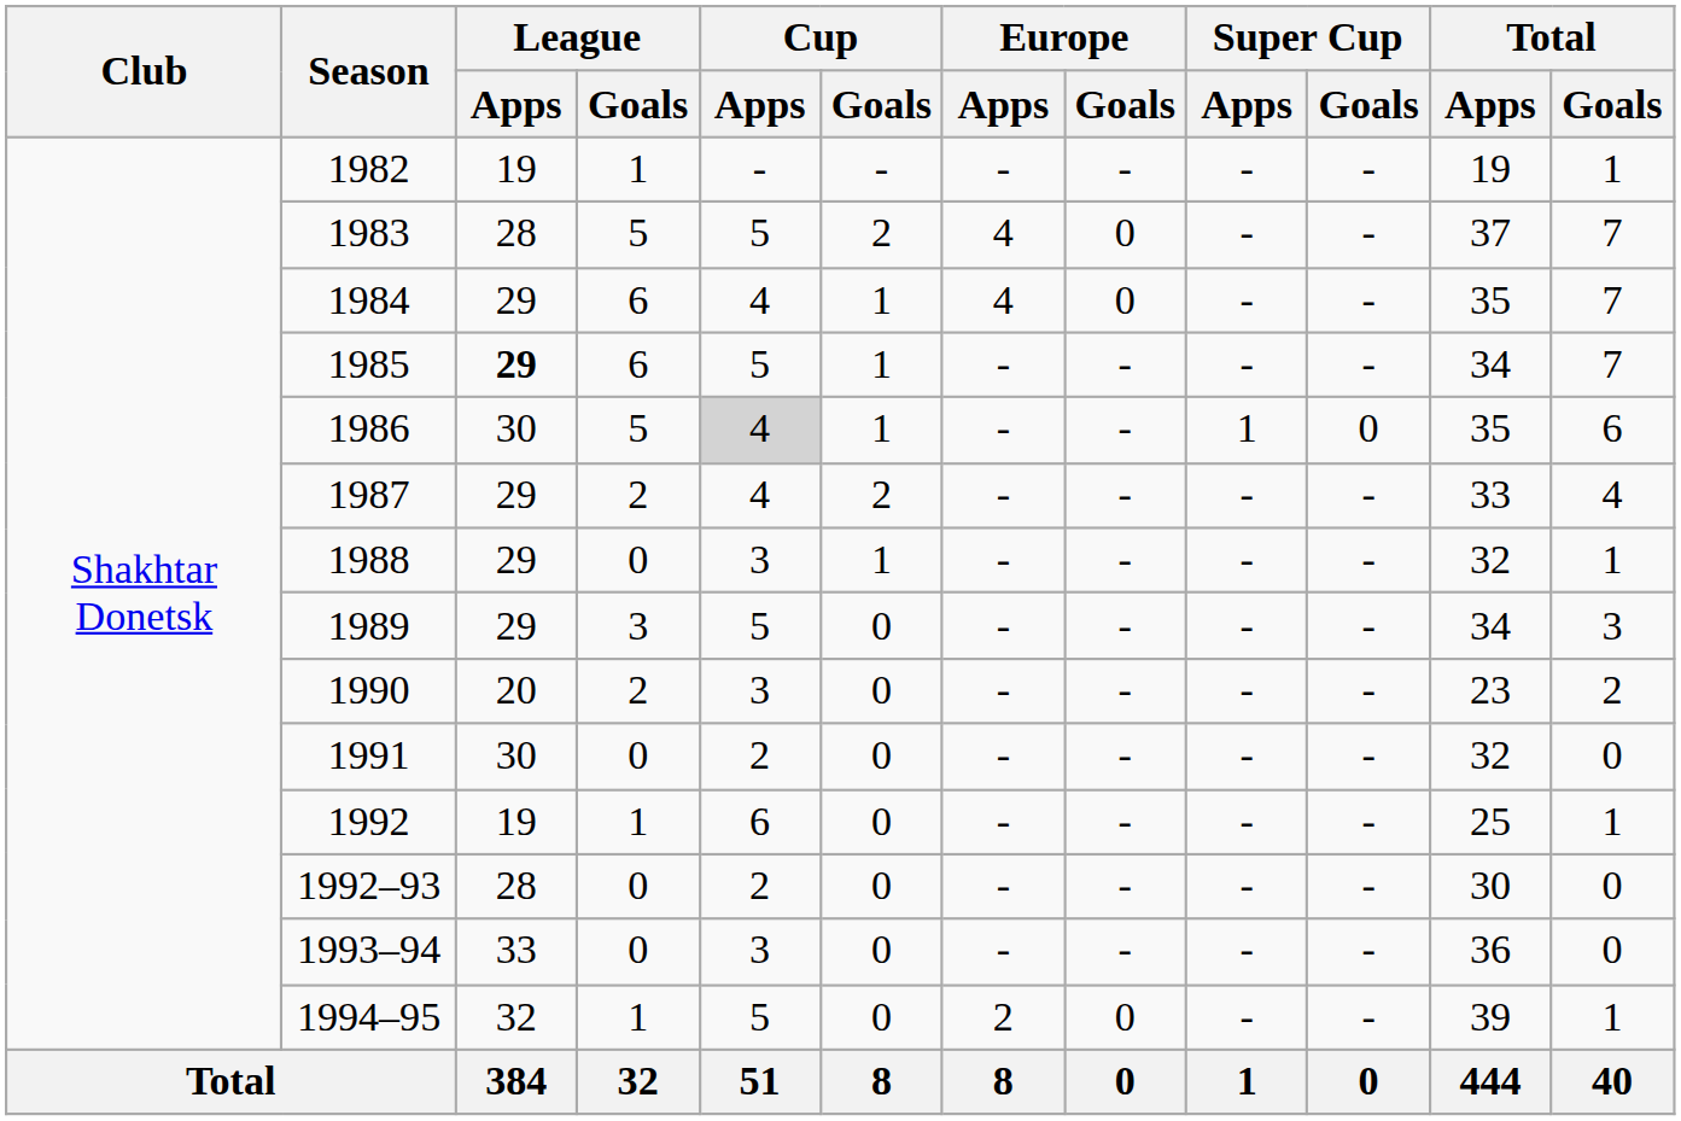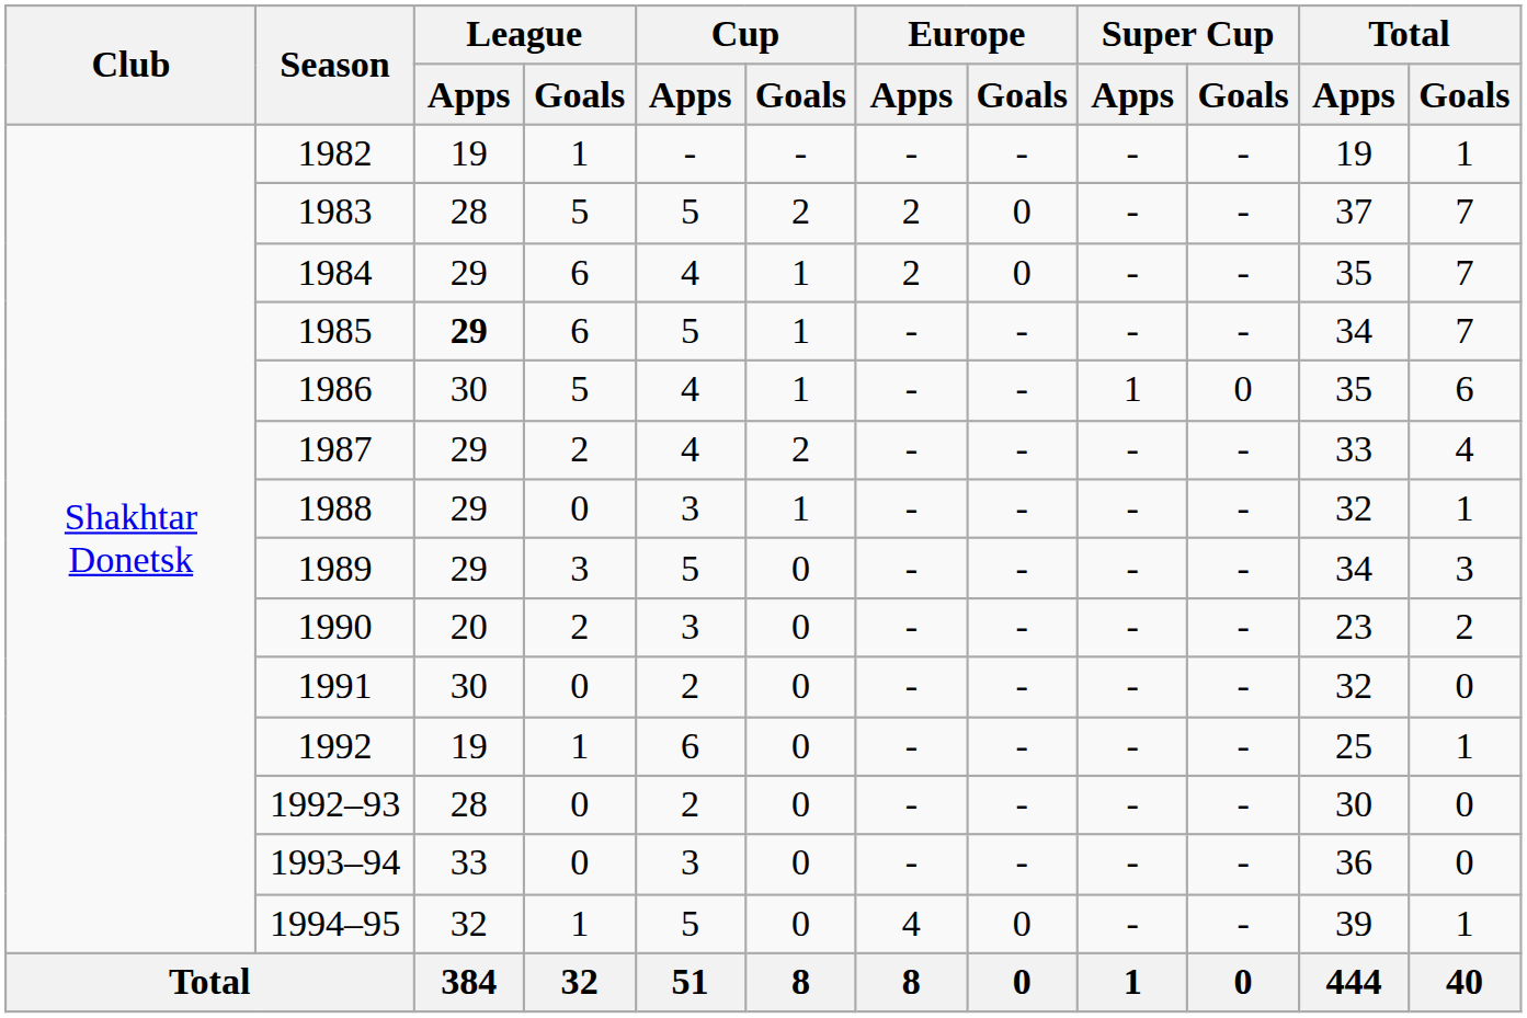1983 | Europe / Apps: 4 -> 2
1984 | Europe / Apps: 4 -> 2
1986 | Cup / Apps: lightgrey background -> no background
1994–95 | Europe / Apps: 2 -> 4
